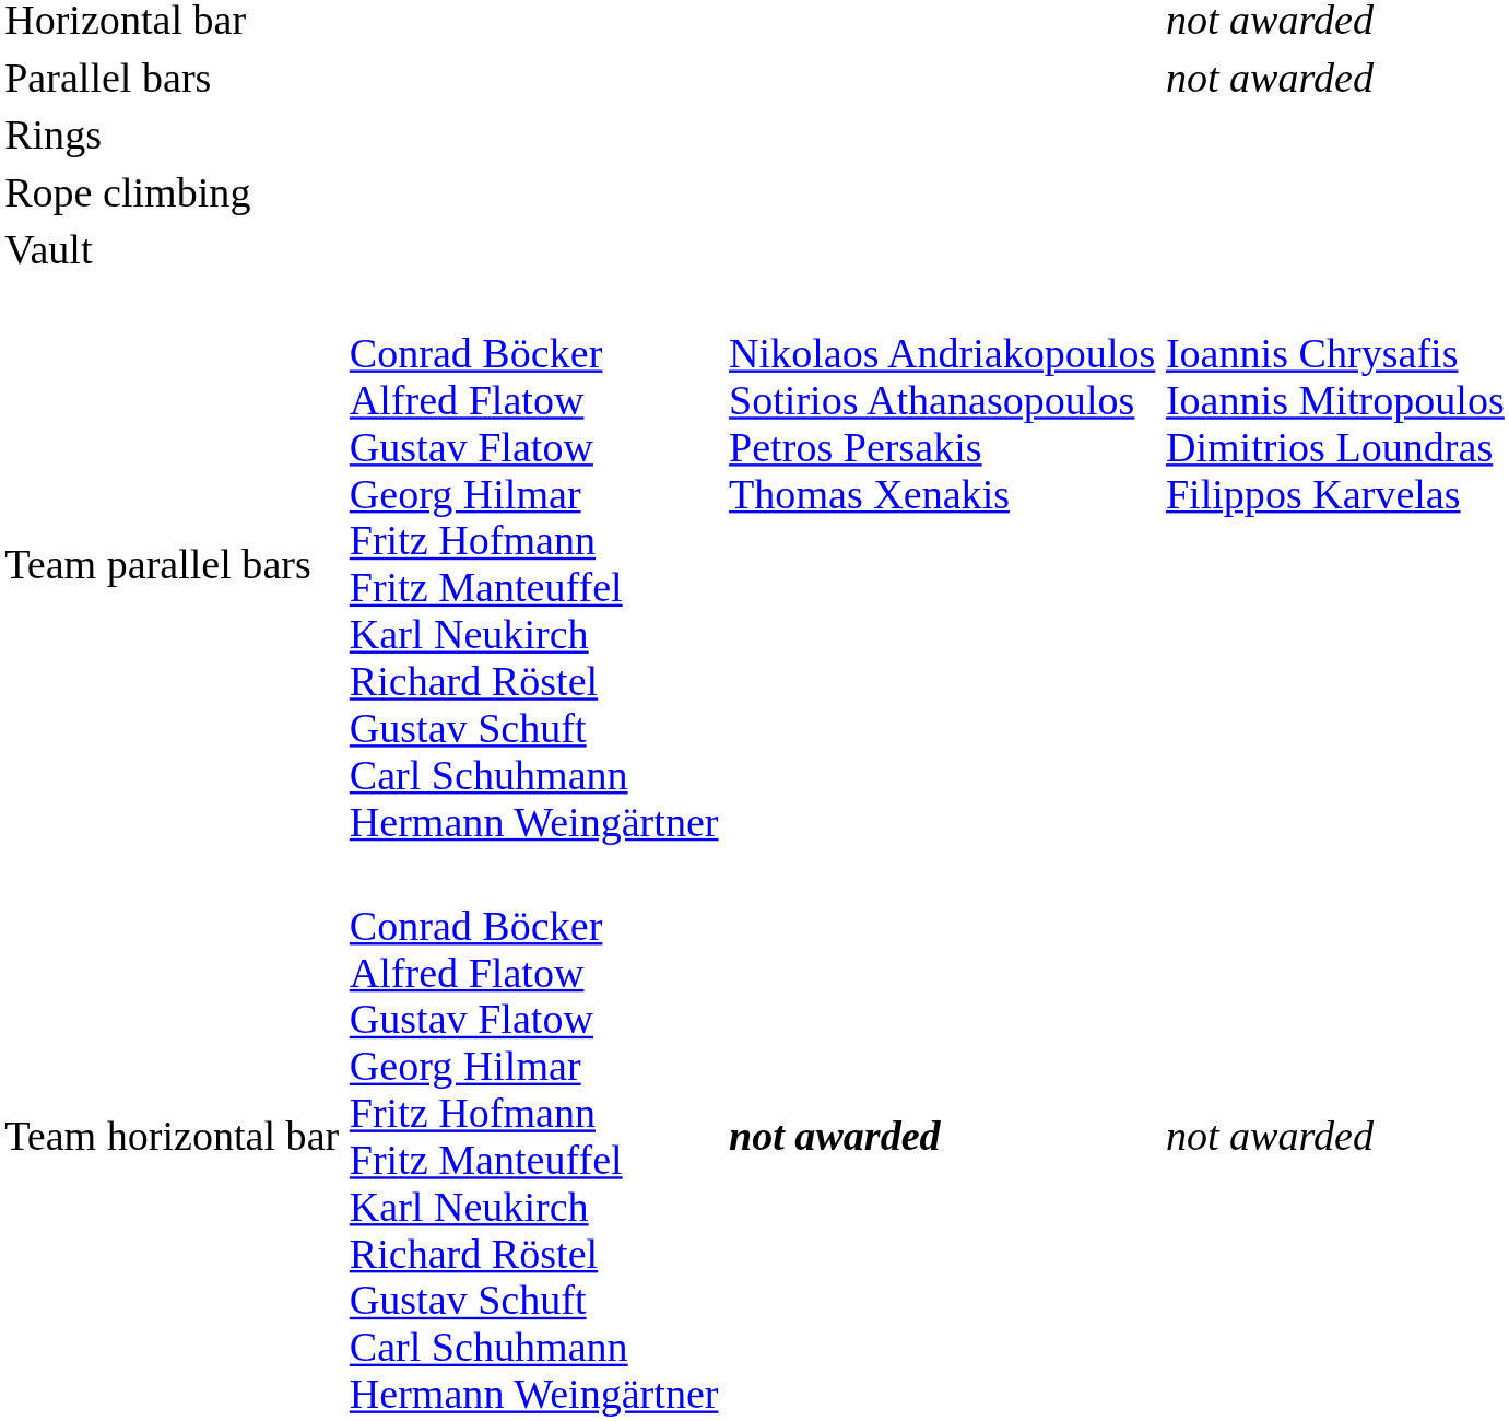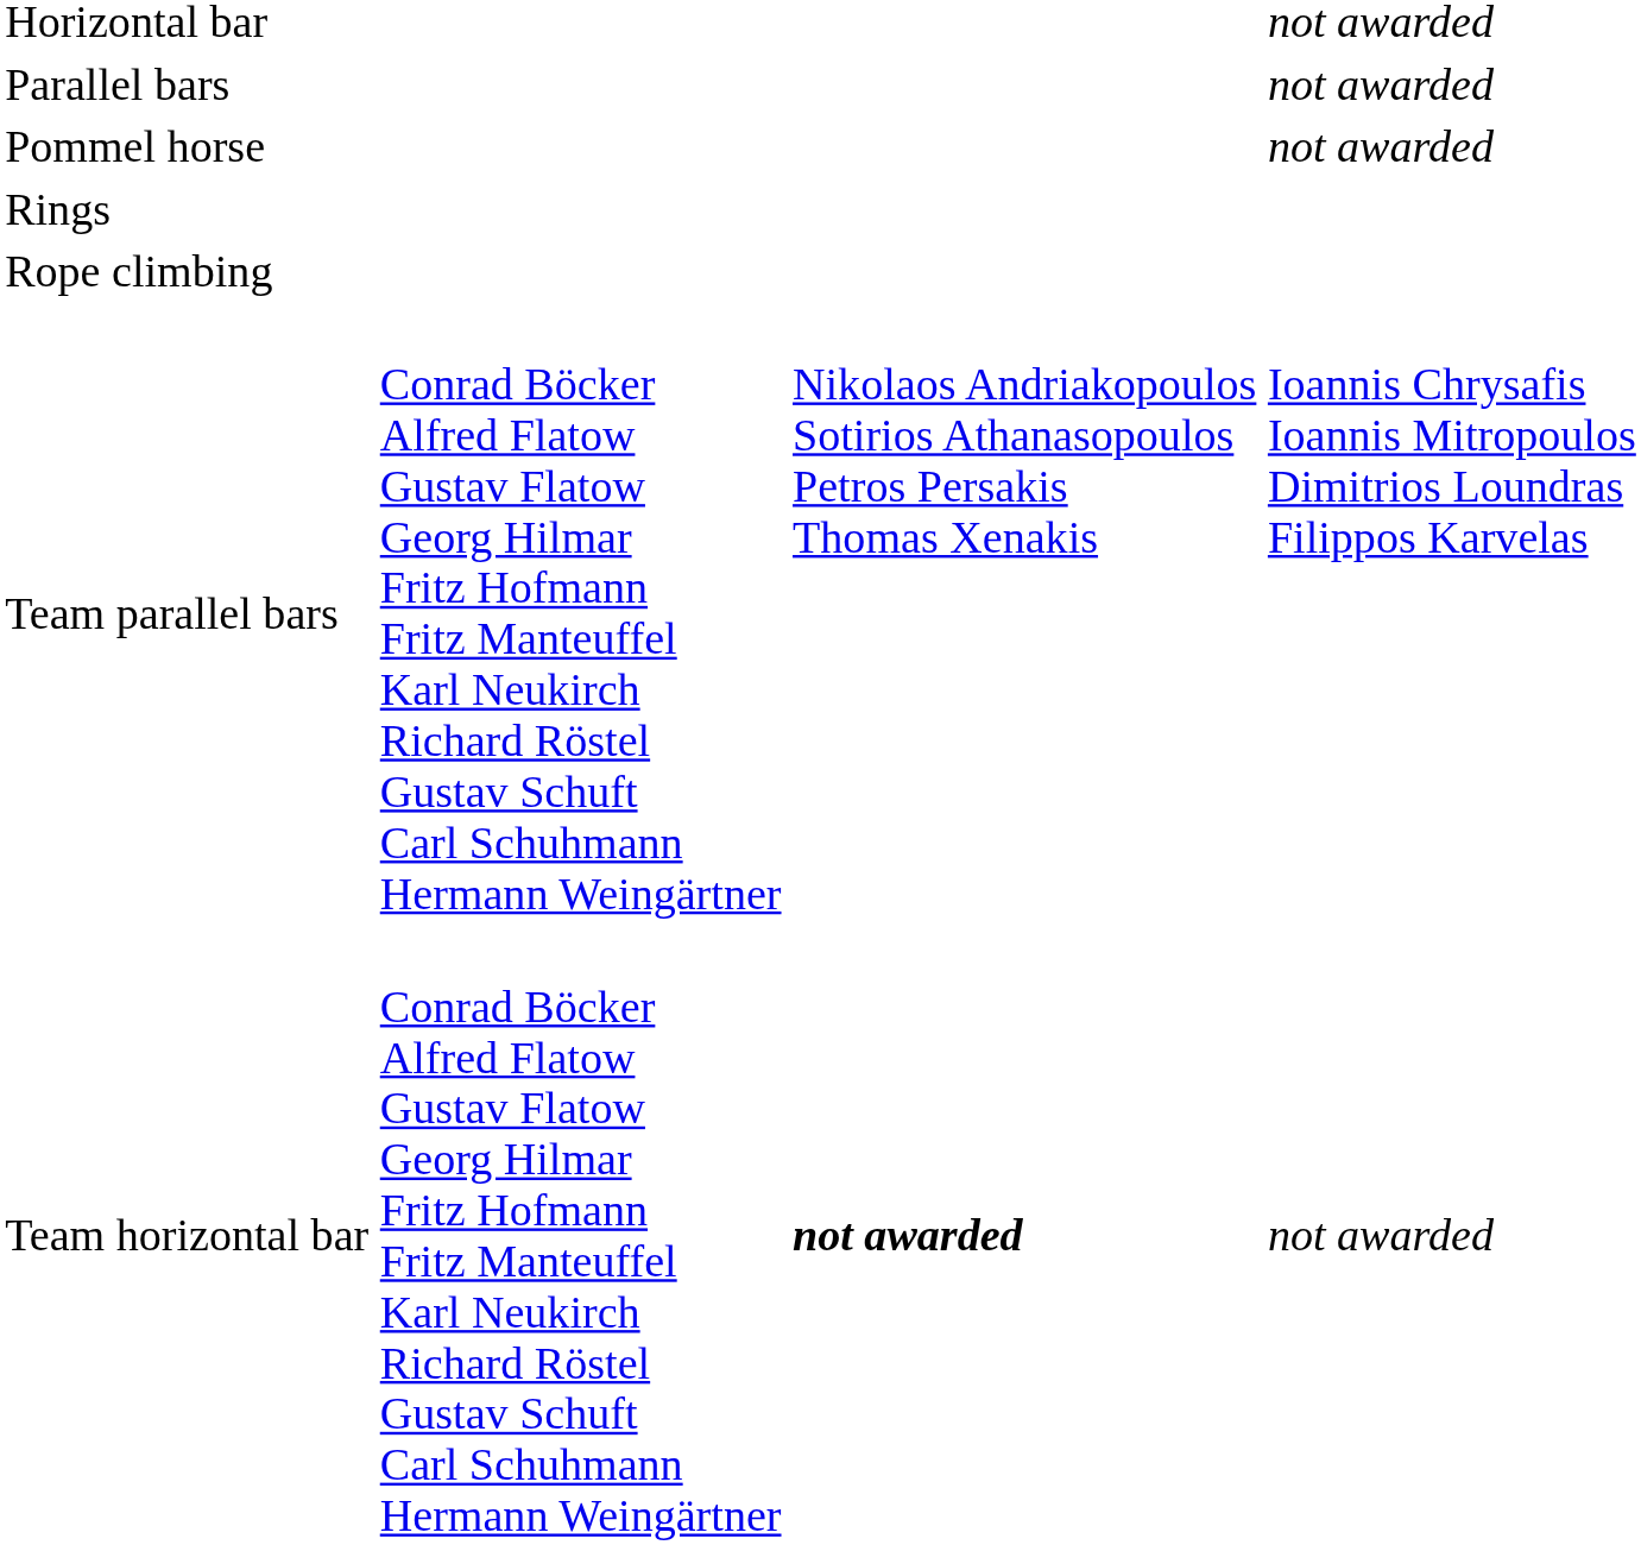+ row: Pommel horse | not awarded
- row: Vault
